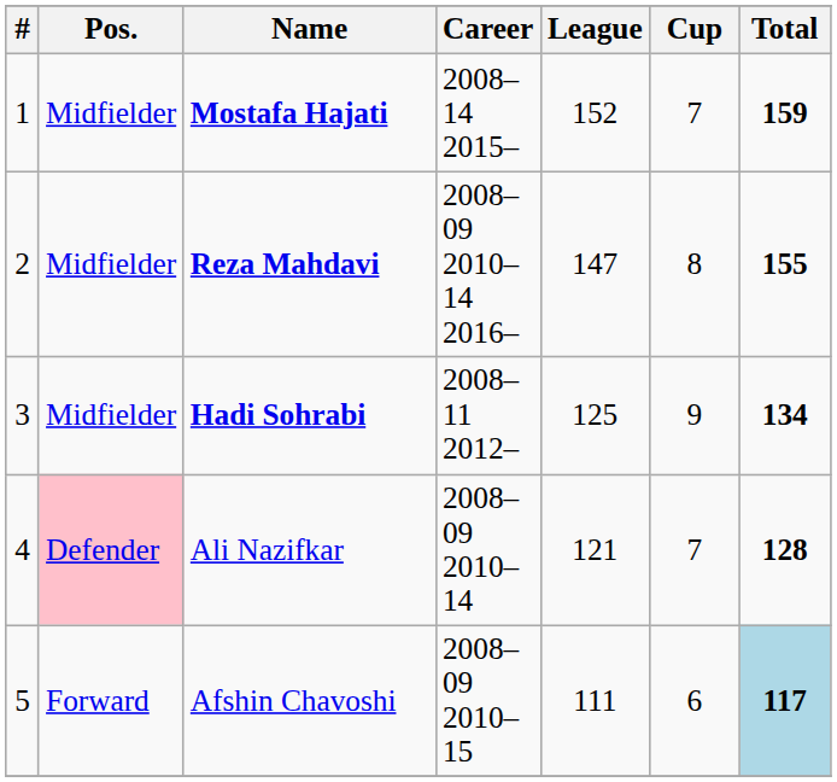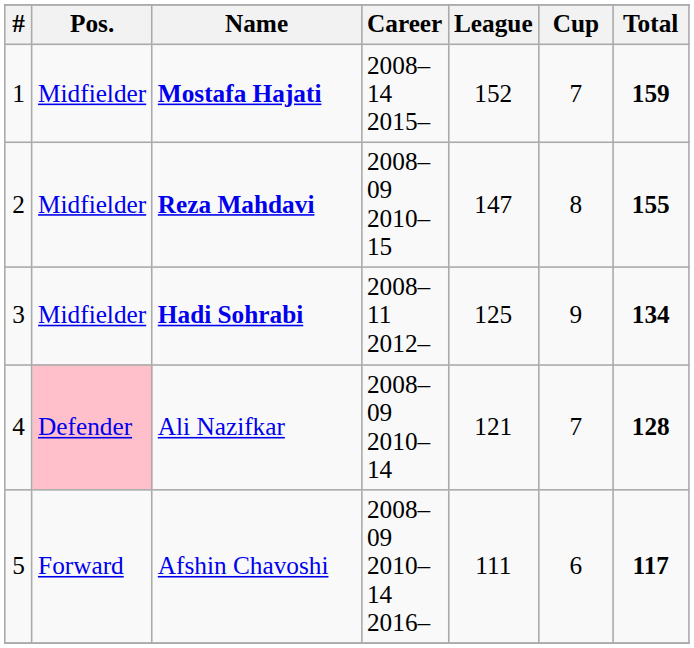Reza Mahdavi | Career: 2008–09 2010–14 2016– -> 2008–09 2010–15
Afshin Chavoshi | Career: 2008–09 2010–15 -> 2008–09 2010–14 2016–
Afshin Chavoshi | Total: lightblue background -> no background
